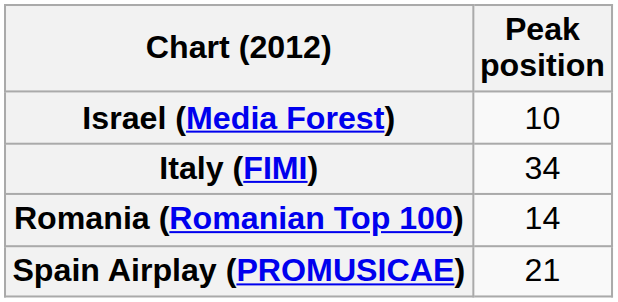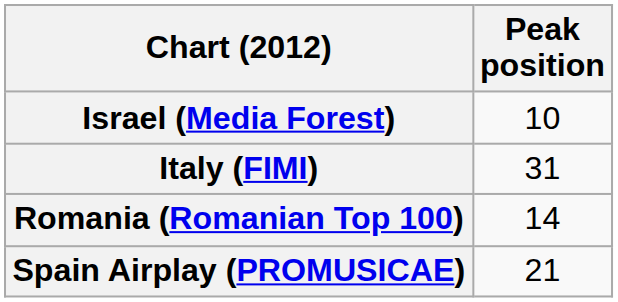Italy (FIMI) | Peak position: 34 -> 31
